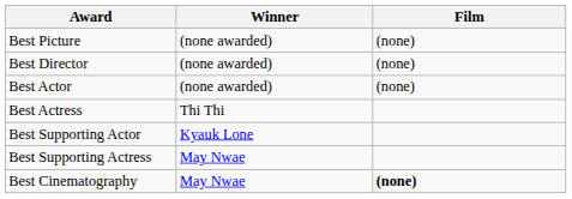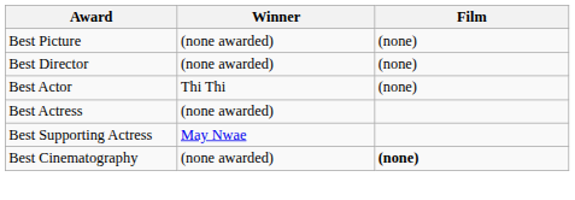Best Actor | Winner: (none awarded) -> Thi Thi
Best Actress | Winner: Thi Thi -> (none awarded)
- row: Best Supporting Actor | Kyauk Lone
Best Cinematography | Winner: May Nwae -> (none awarded)
